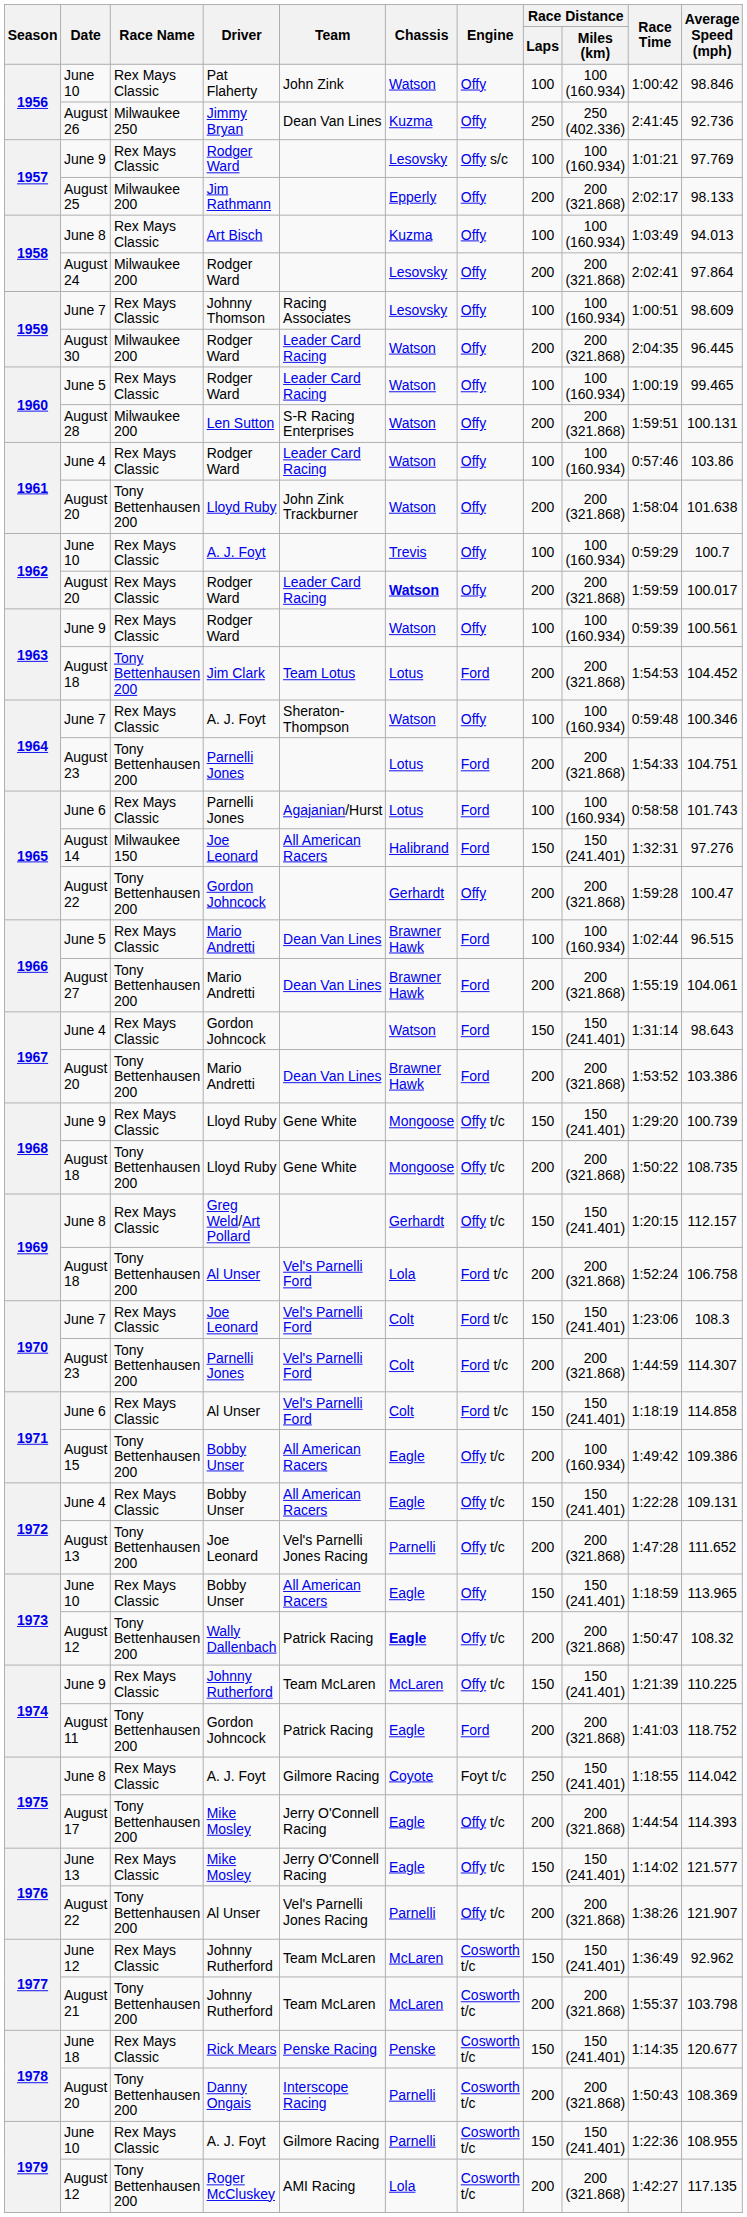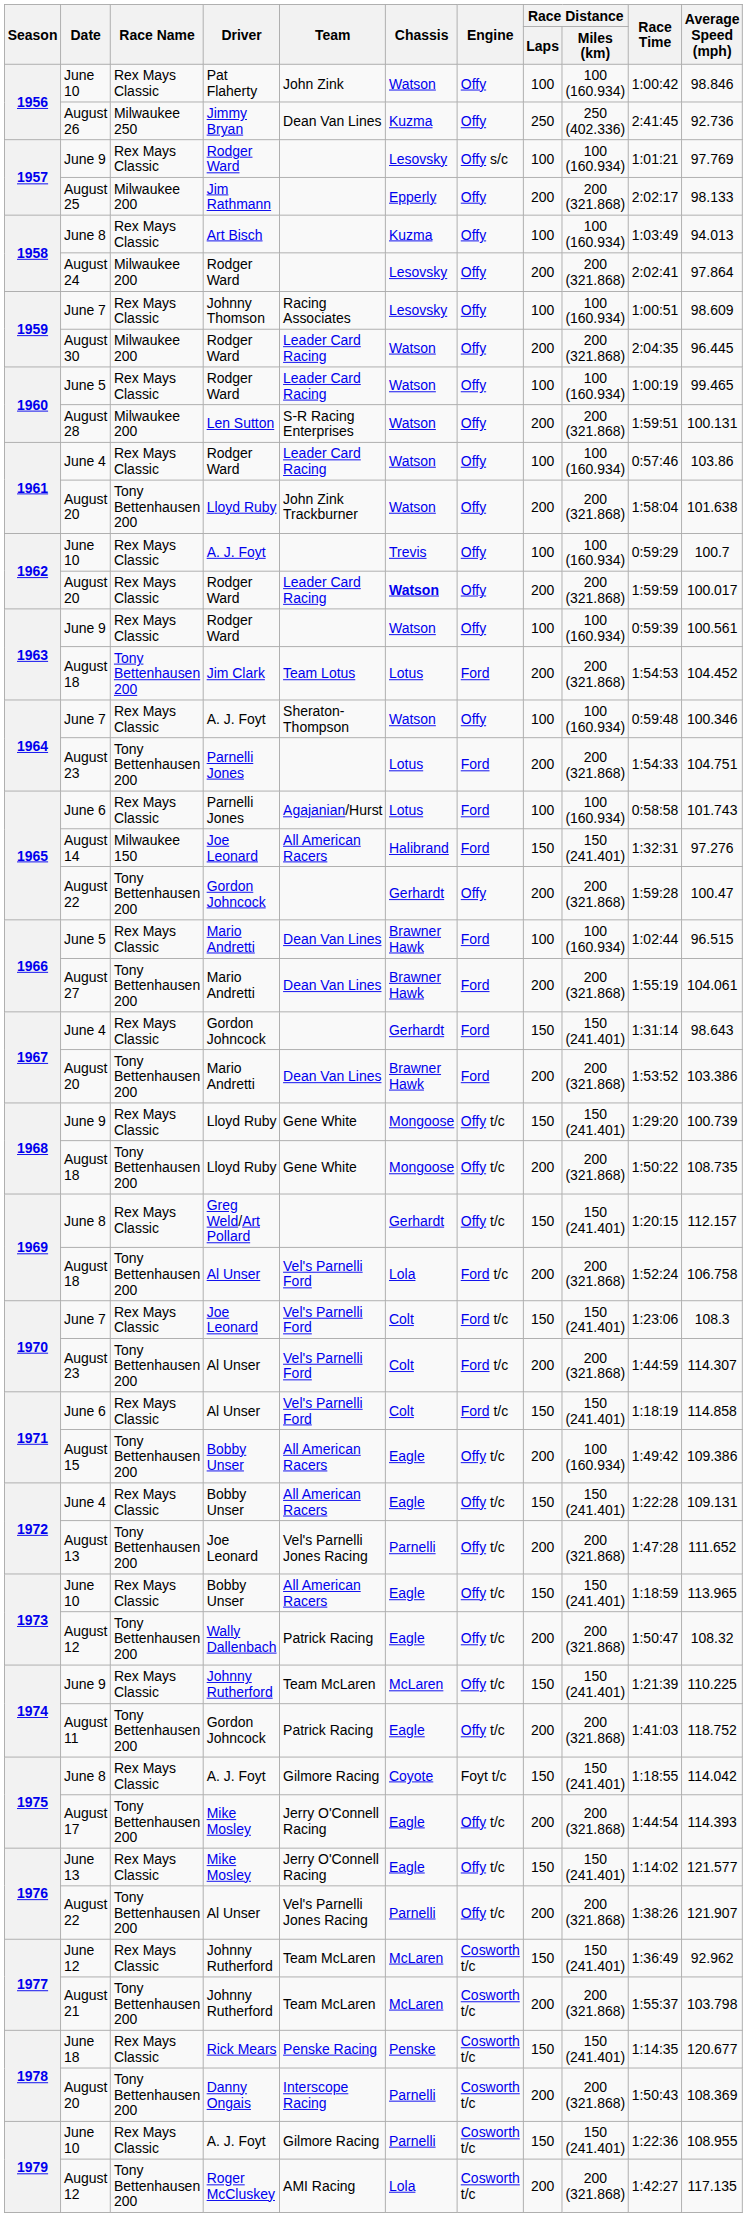1967 / June 4 | Chassis: Watson -> Gerhardt
1970 / August 23 | Driver: Parnelli Jones -> Al Unser
1973 / June 10 | Engine: Offy -> Offy t/c
1973 / August 12 | Chassis: bold -> normal
August 11 | Engine: Ford -> Offy t/c
1975 / June 8 | Race Distance / Laps: 250 -> 150
